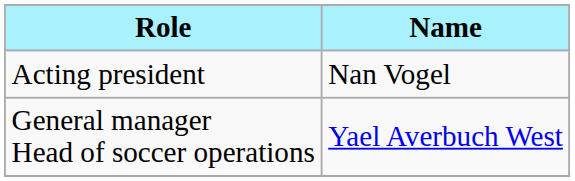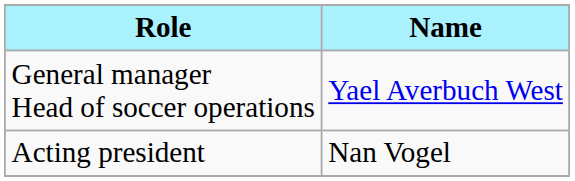rows swapped: General manager Head of soccer operations <-> Acting president
